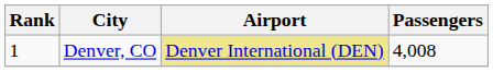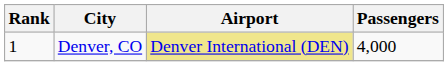Denver, CO | Passengers: 4,008 -> 4,000
